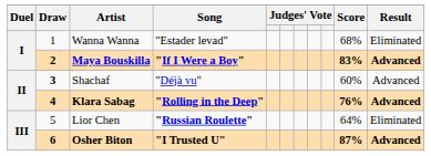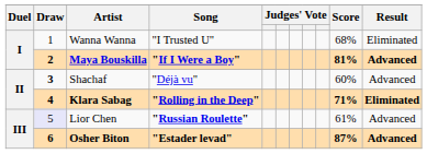Wanna Wanna | Song: "Estader levad" -> "I Trusted U"
Maya Bouskilla | Score: 83% -> 81%
Klara Sabag | Score: 76% -> 71%
Klara Sabag | Result: Advanced -> Eliminated
Lior Chen | Draw: no background -> lavender background
Lior Chen | Score: 64% -> 61%
Lior Chen | Result: Eliminated -> Advanced
Osher Biton | Song: "I Trusted U" -> "Estader levad"
